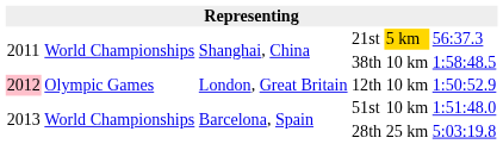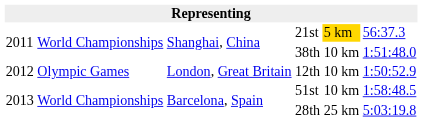38th | column 6: 1:58:48.5 -> 1:51:48.0
12th | column 1: pink background -> no background
51st | column 6: 1:51:48.0 -> 1:58:48.5
